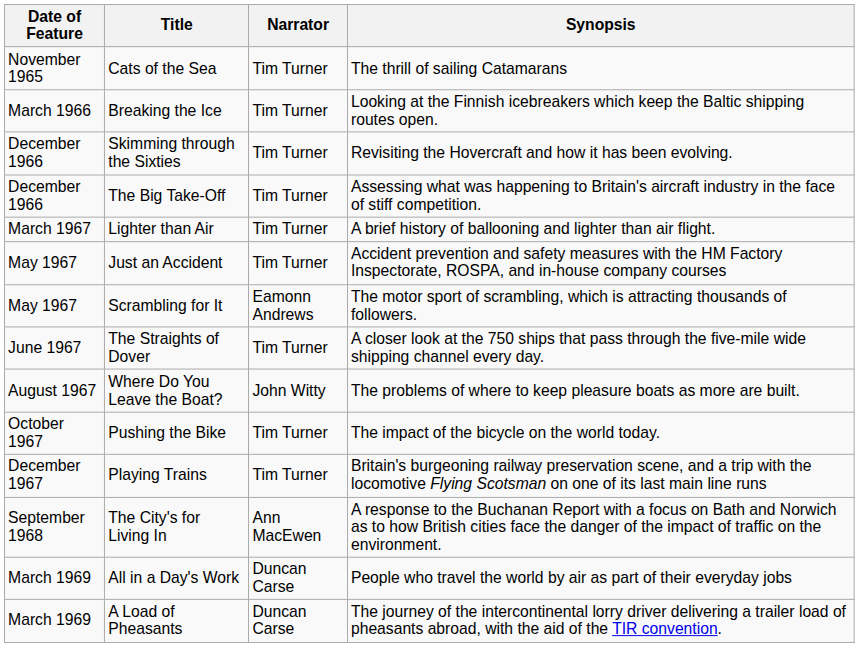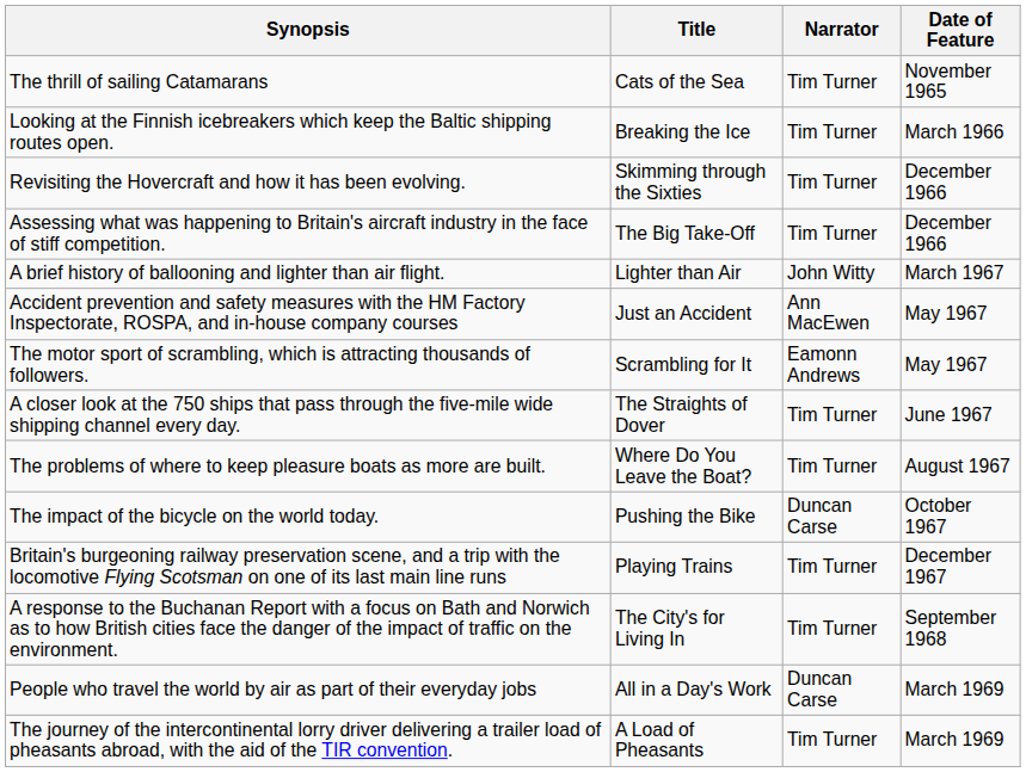columns swapped: Date of Feature <-> Synopsis
Lighter than Air | Narrator: Tim Turner -> John Witty
Just an Accident | Narrator: Tim Turner -> Ann MacEwen
Where Do You Leave the Boat? | Narrator: John Witty -> Tim Turner
Pushing the Bike | Narrator: Tim Turner -> Duncan Carse
The City's for Living In | Narrator: Ann MacEwen -> Tim Turner
A Load of Pheasants | Narrator: Duncan Carse -> Tim Turner
